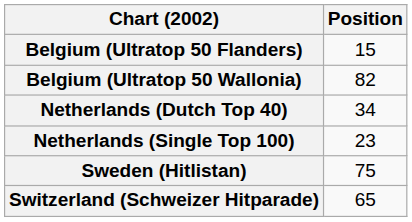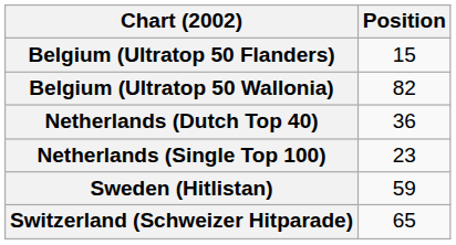Netherlands (Dutch Top 40) | Position: 34 -> 36
Sweden (Hitlistan) | Position: 75 -> 59
